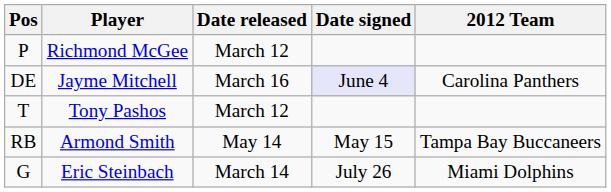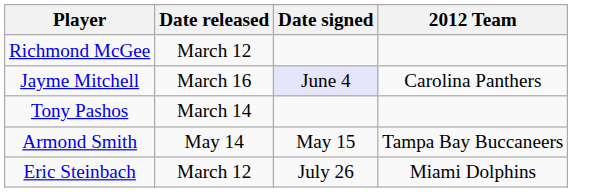- column: Pos | P | DE | T | RB | G
Tony Pashos | Date released: March 12 -> March 14
Eric Steinbach | Date released: March 14 -> March 12
